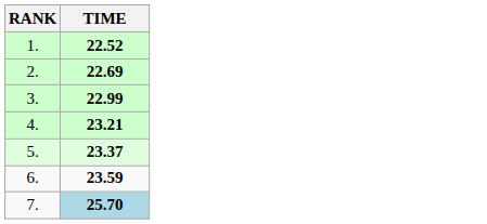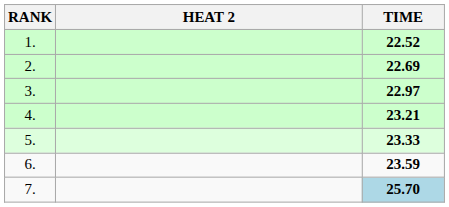+ column: HEAT 2
3. | TIME: 22.99 -> 22.97
5. | TIME: 23.37 -> 23.33
